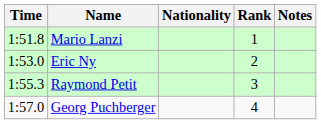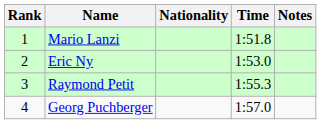columns swapped: Rank <-> Time
